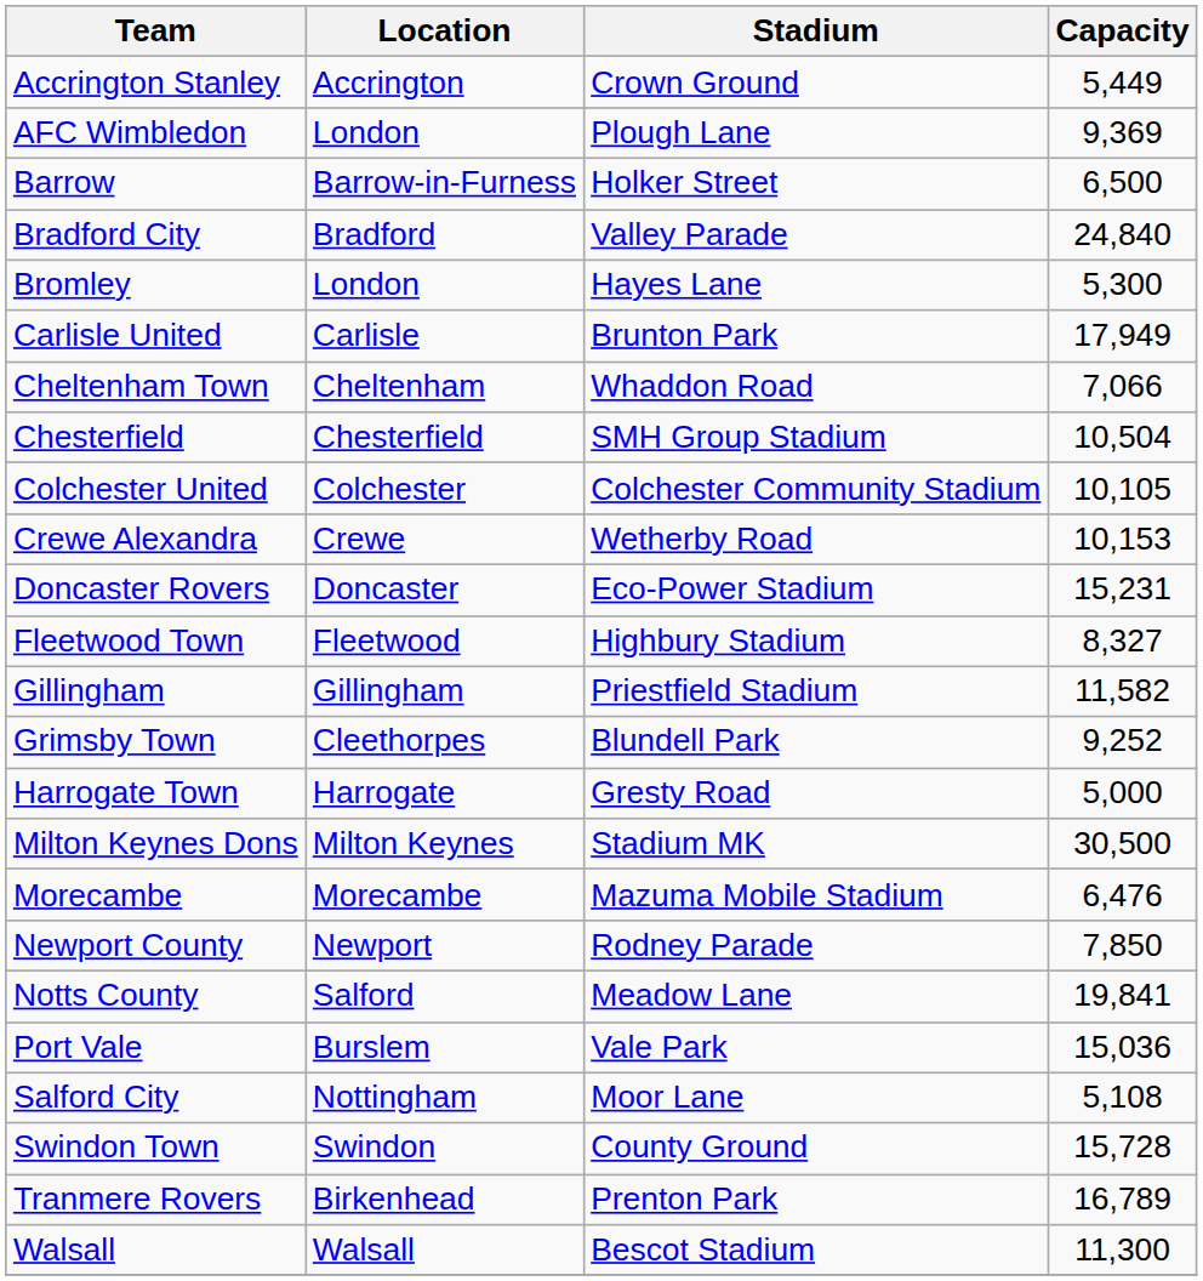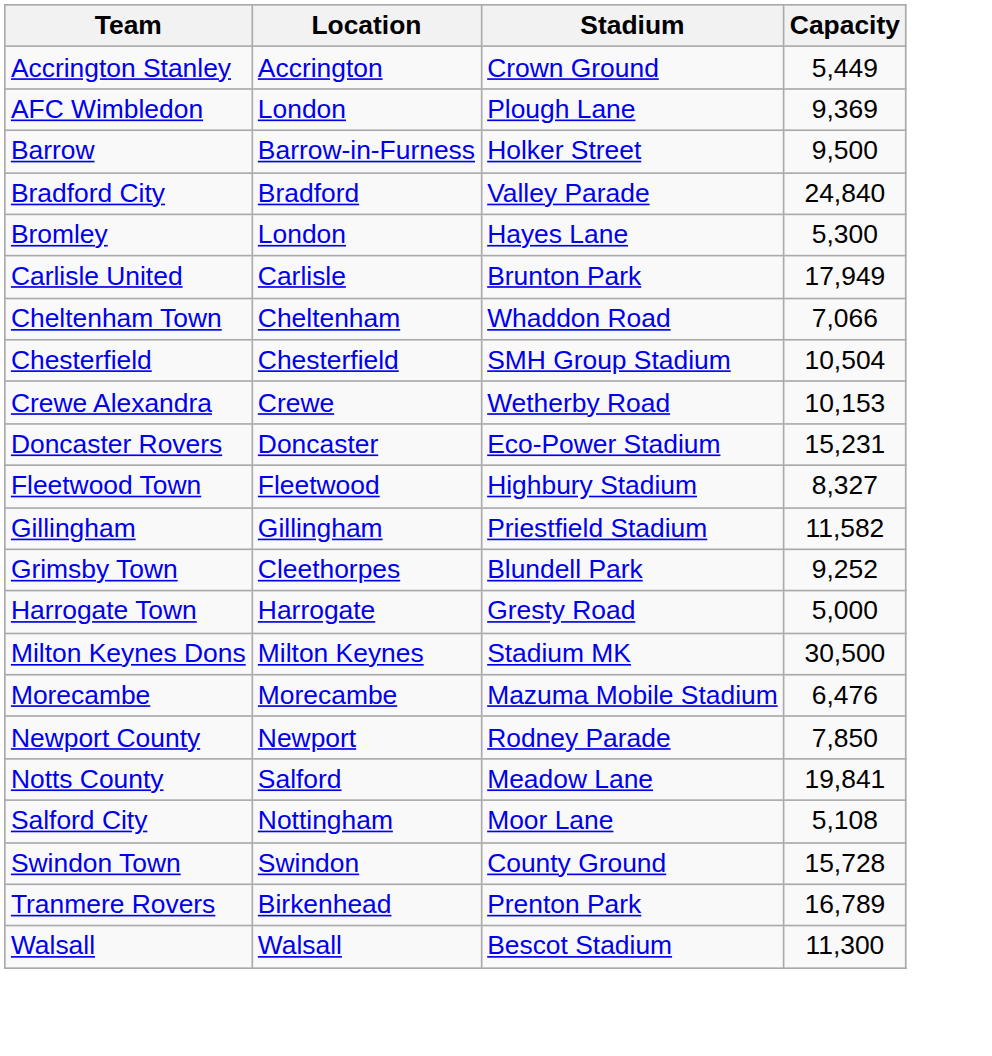Barrow | Capacity: 6,500 -> 9,500
- row: Colchester United | Colchester | Colchester Community Stadium | 10,105
- row: Port Vale | Burslem | Vale Park | 15,036
